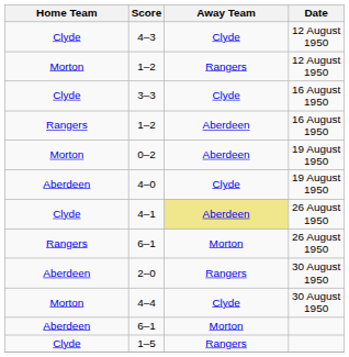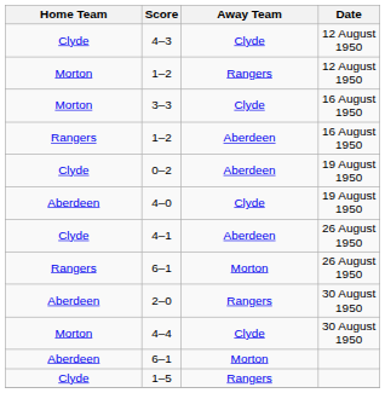3–3 | Home Team: Clyde -> Morton
0–2 | Home Team: Morton -> Clyde
4–1 | Away Team: khaki background -> no background
